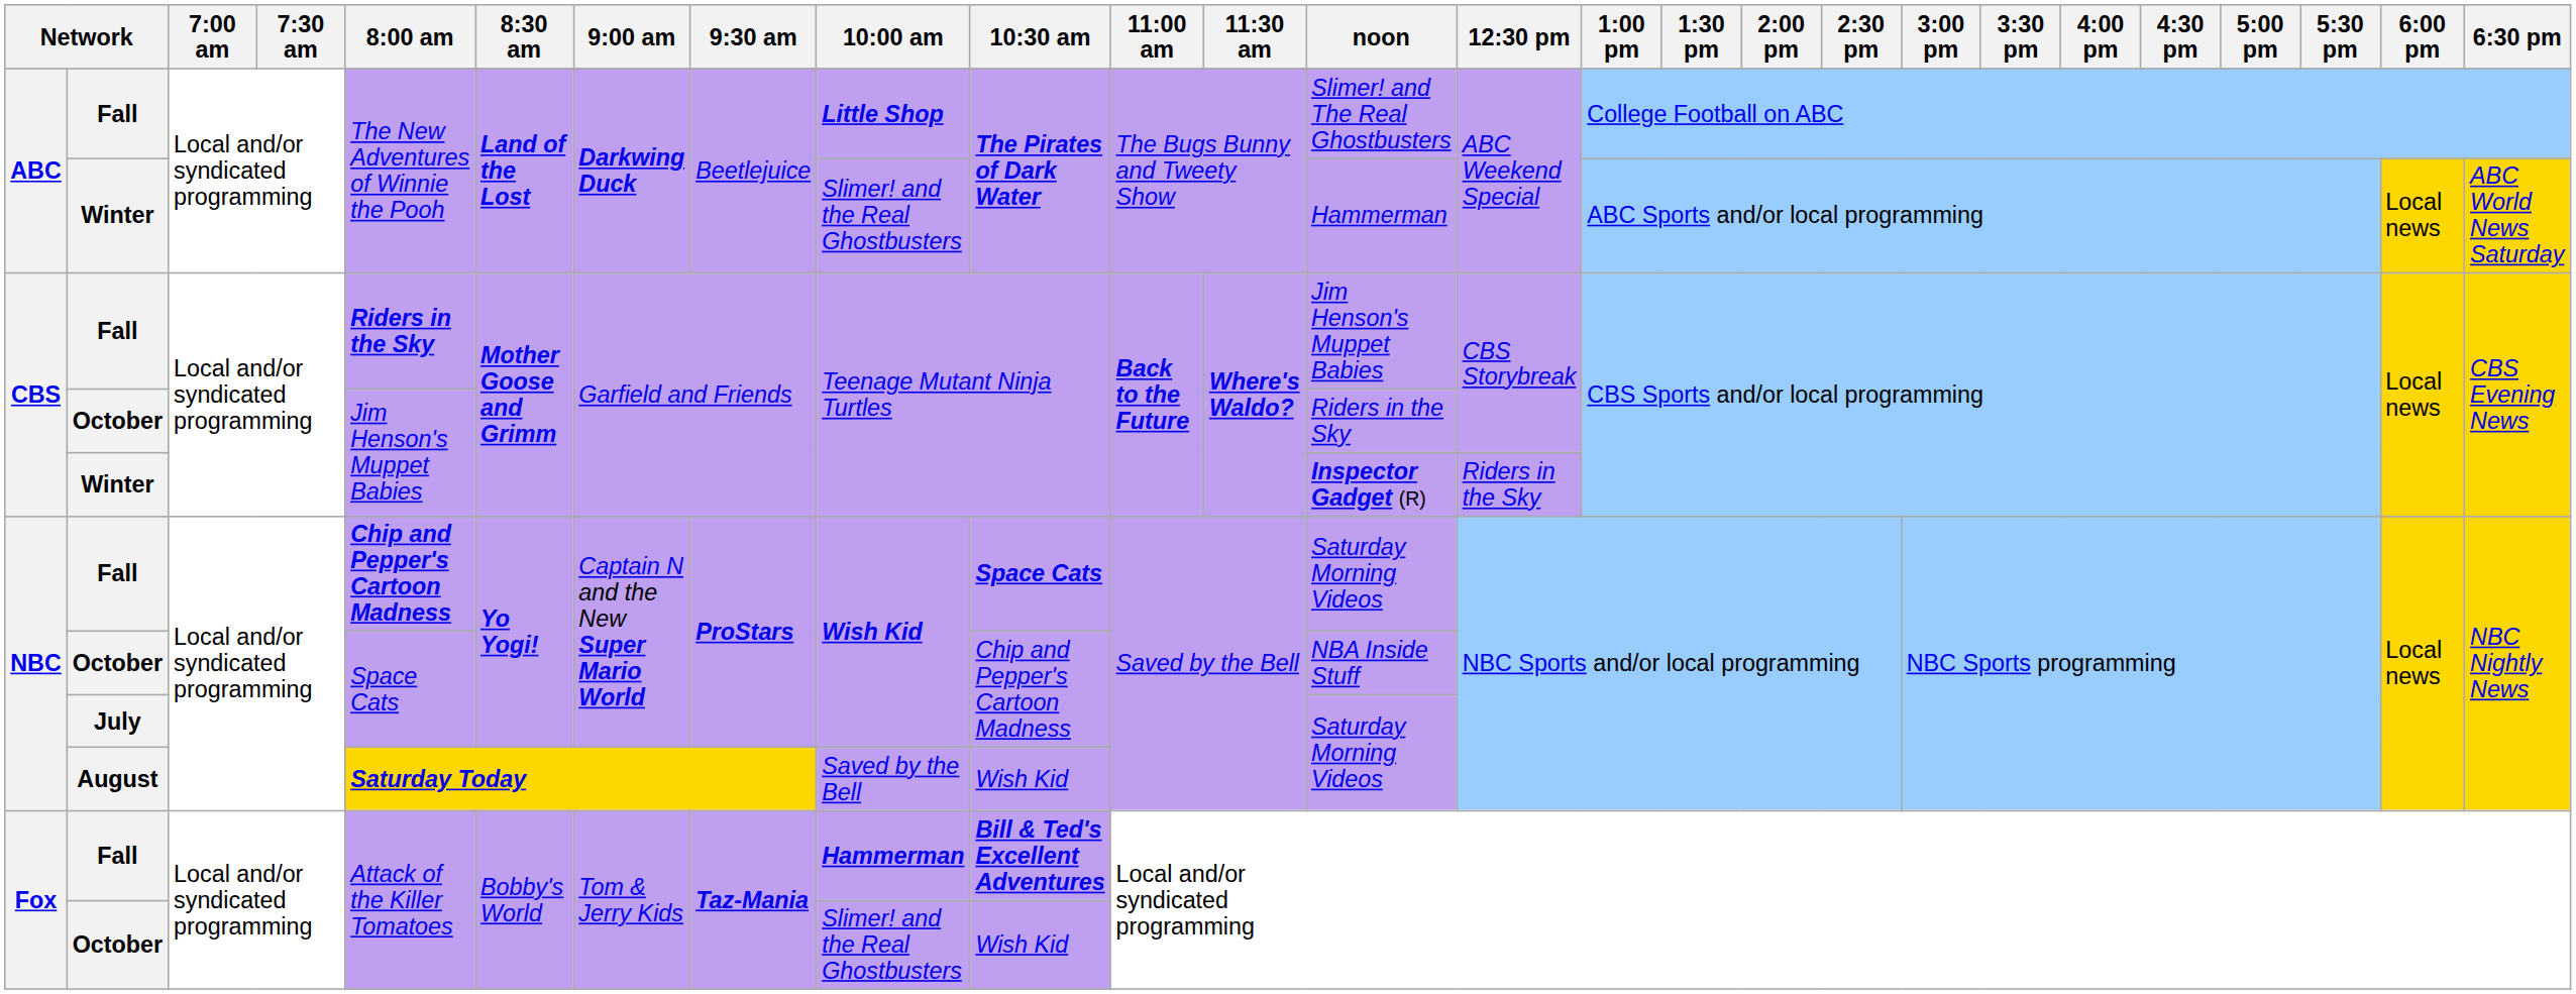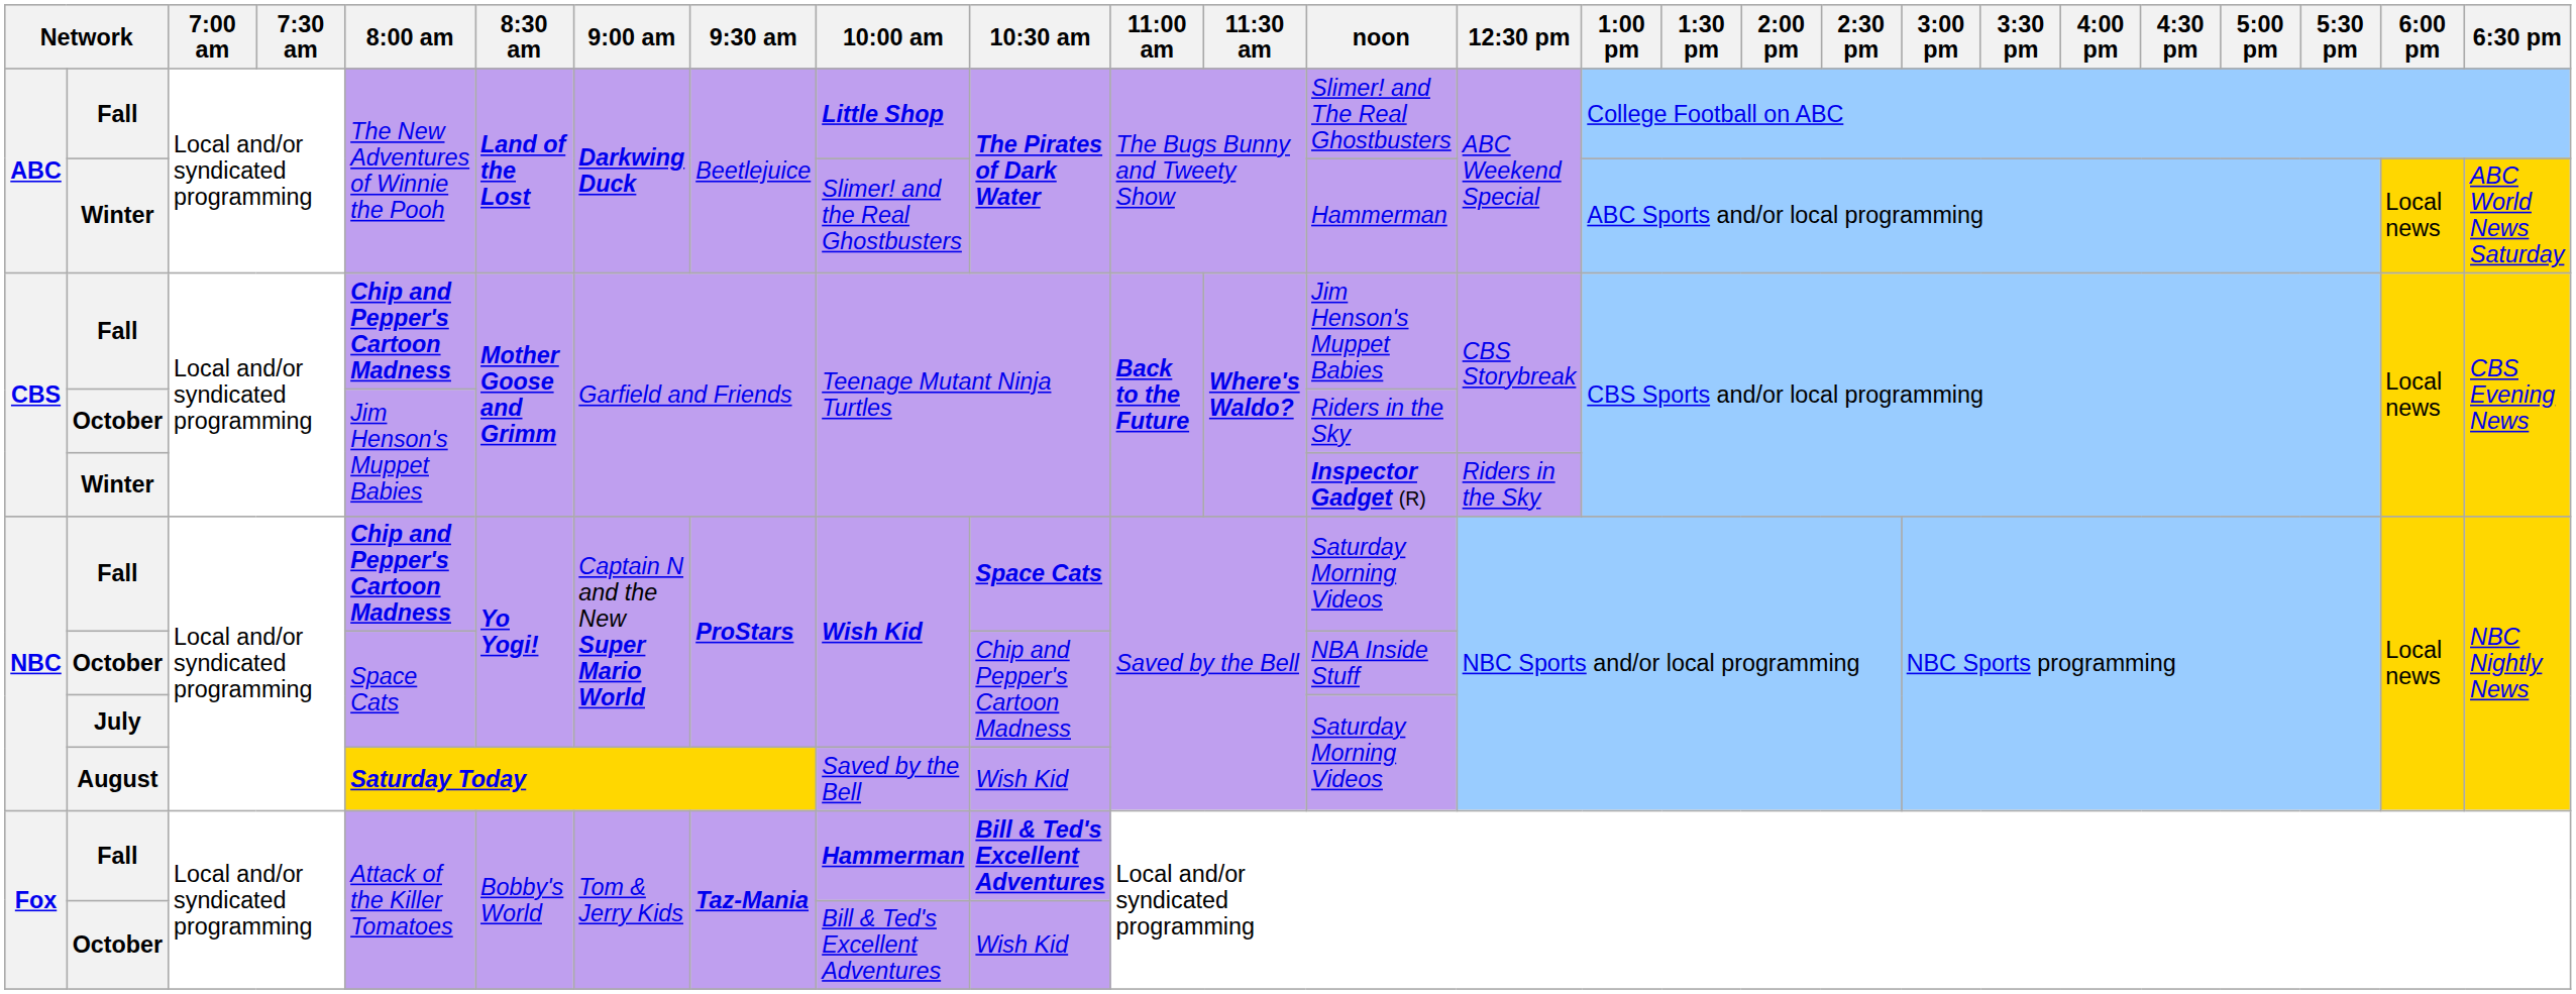CBS / Fall | 8:00 am: Riders in the Sky -> Chip and Pepper's Cartoon Madness
Fox / October | 10:00 am: Slimer! and the Real Ghostbusters -> Bill & Ted's Excellent Adventures
